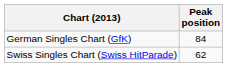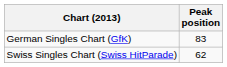German Singles Chart (GfK) | Peak position: 84 -> 83
